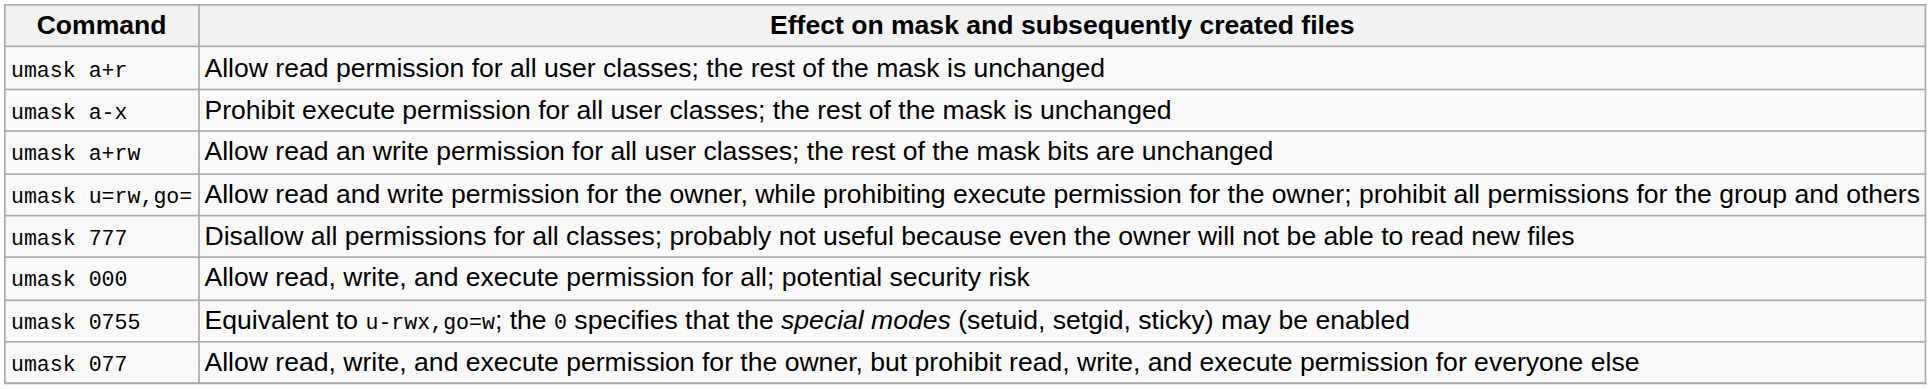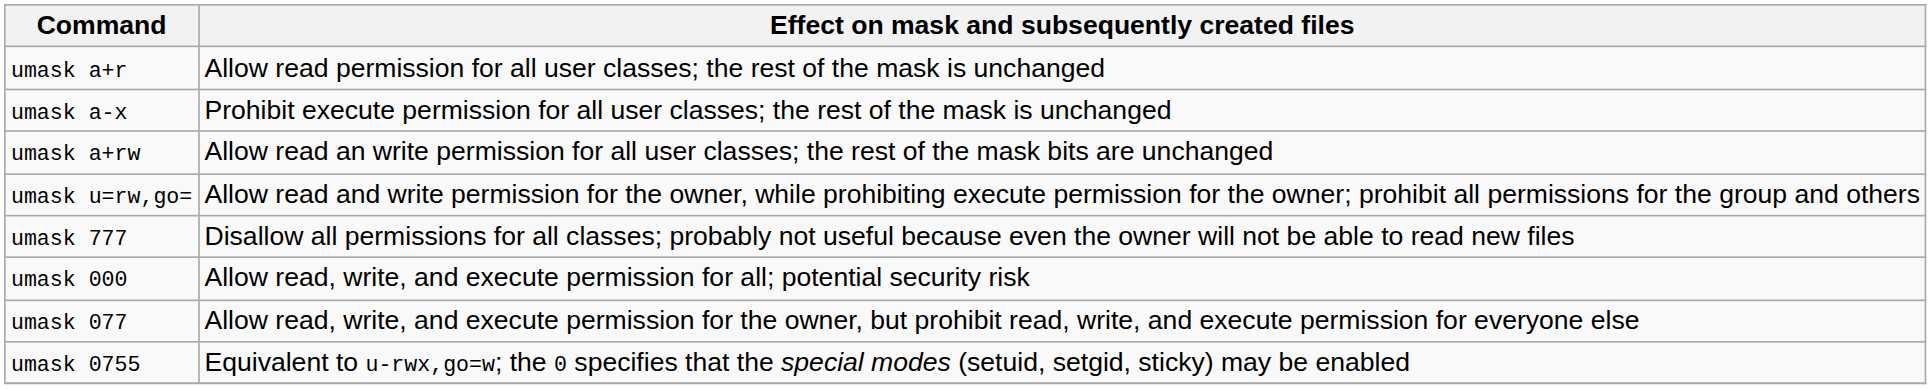rows swapped: umask 077 <-> umask 0755
